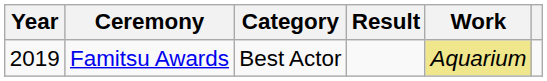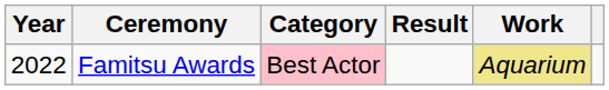Famitsu Awards | Year: 2019 -> 2022
Famitsu Awards | Category: no background -> pink background
